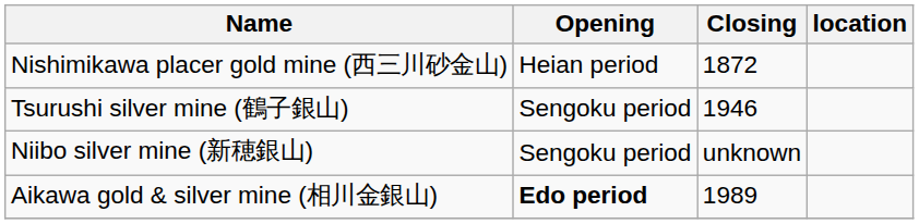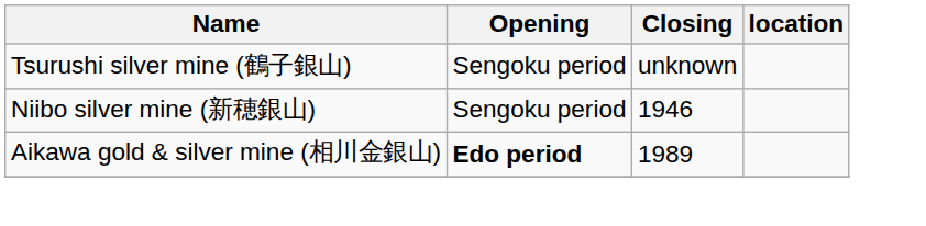- row: Nishimikawa placer gold mine (西三川砂金山) | Heian period | 1872
Tsurushi silver mine (鶴子銀山) | Closing: 1946 -> unknown
Niibo silver mine (新穂銀山) | Closing: unknown -> 1946
